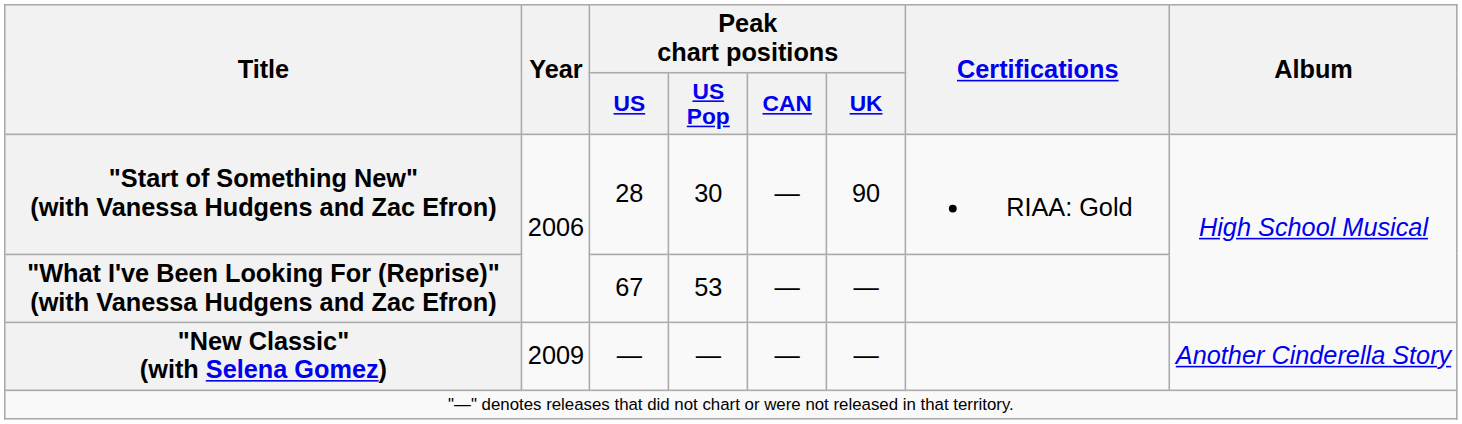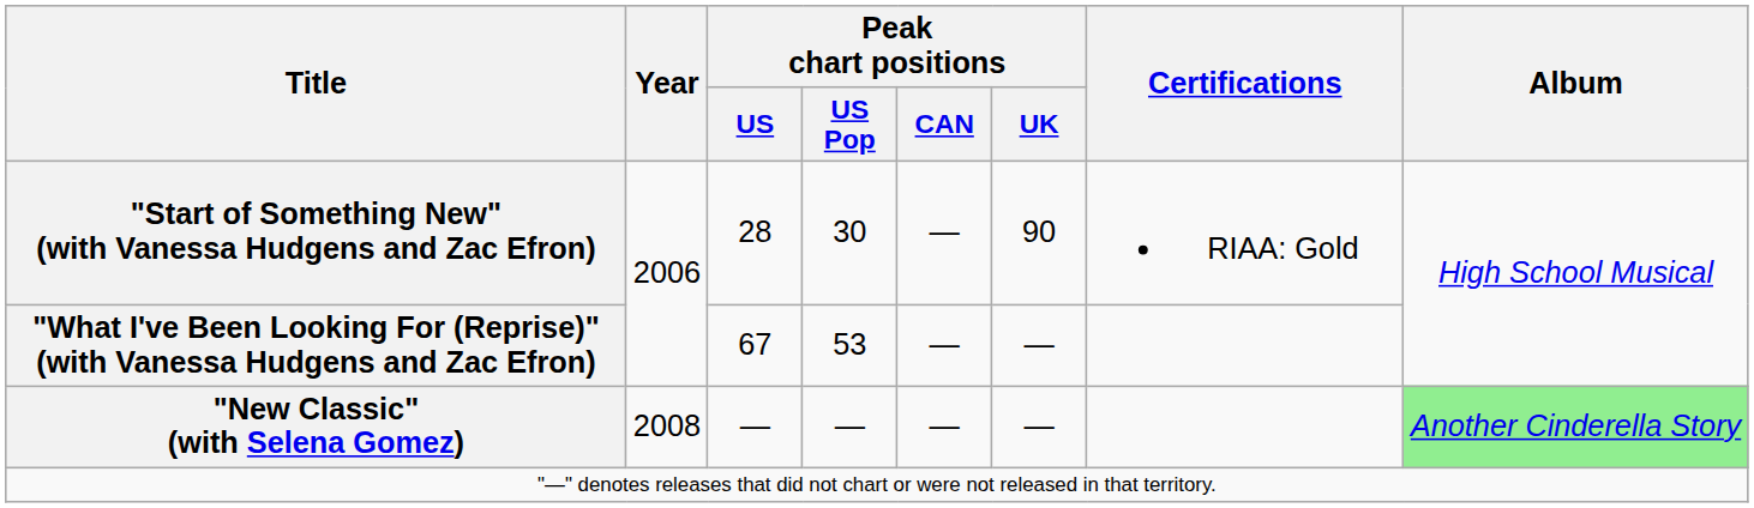"New Classic" (with Selena Gomez) | Year: 2009 -> 2008
"New Classic" (with Selena Gomez) | Album: no background -> lightgreen background
